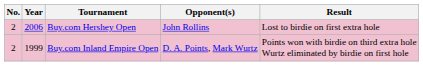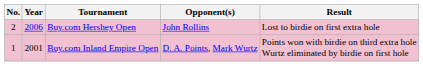Buy.com Inland Empire Open | No.: 2 -> 1
Buy.com Inland Empire Open | Year: 1999 -> 2001
